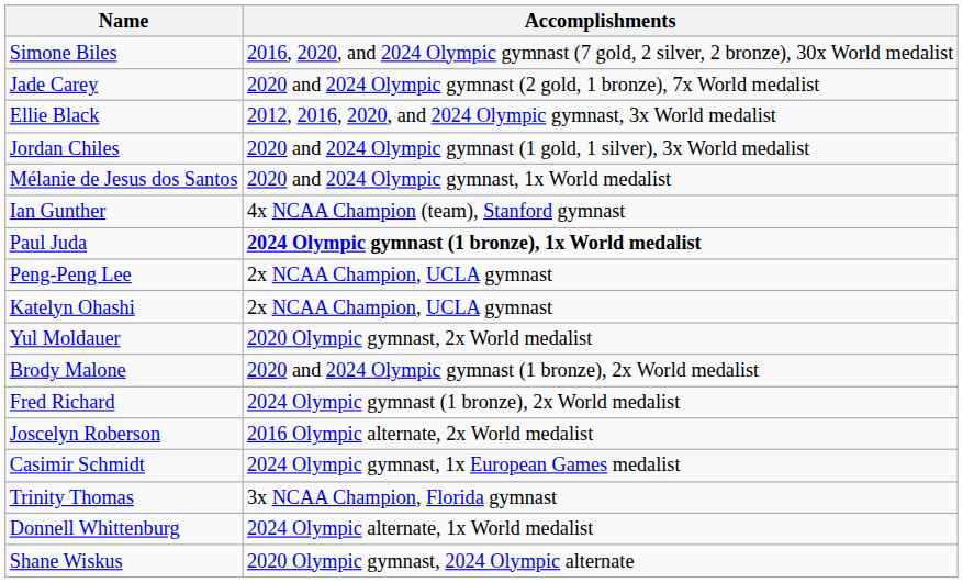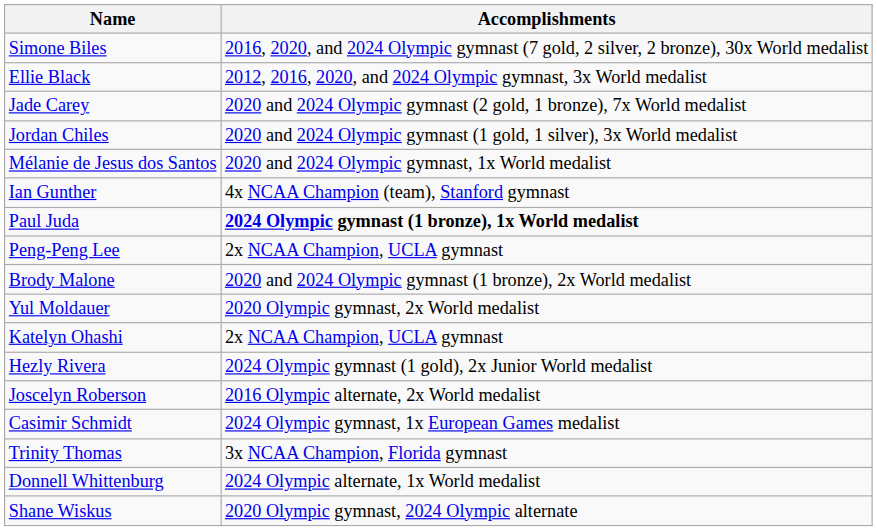rows swapped: Ellie Black <-> Jade Carey
rows swapped: Brody Malone <-> Katelyn Ohashi
- row: Fred Richard | 2024 Olympic gymnast (1 bronze), 2x World medalist
+ row: Hezly Rivera | 2024 Olympic gymnast (1 gold), 2x Junior World medalist
